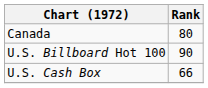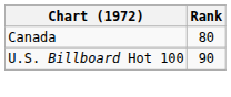- row: U.S. Cash Box | 66
